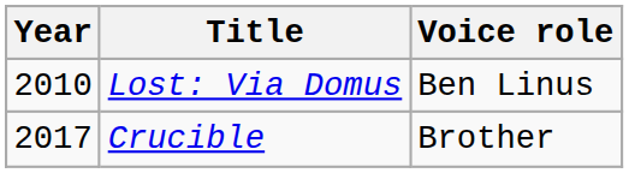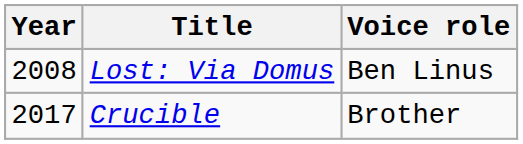Lost: Via Domus | Year: 2010 -> 2008
